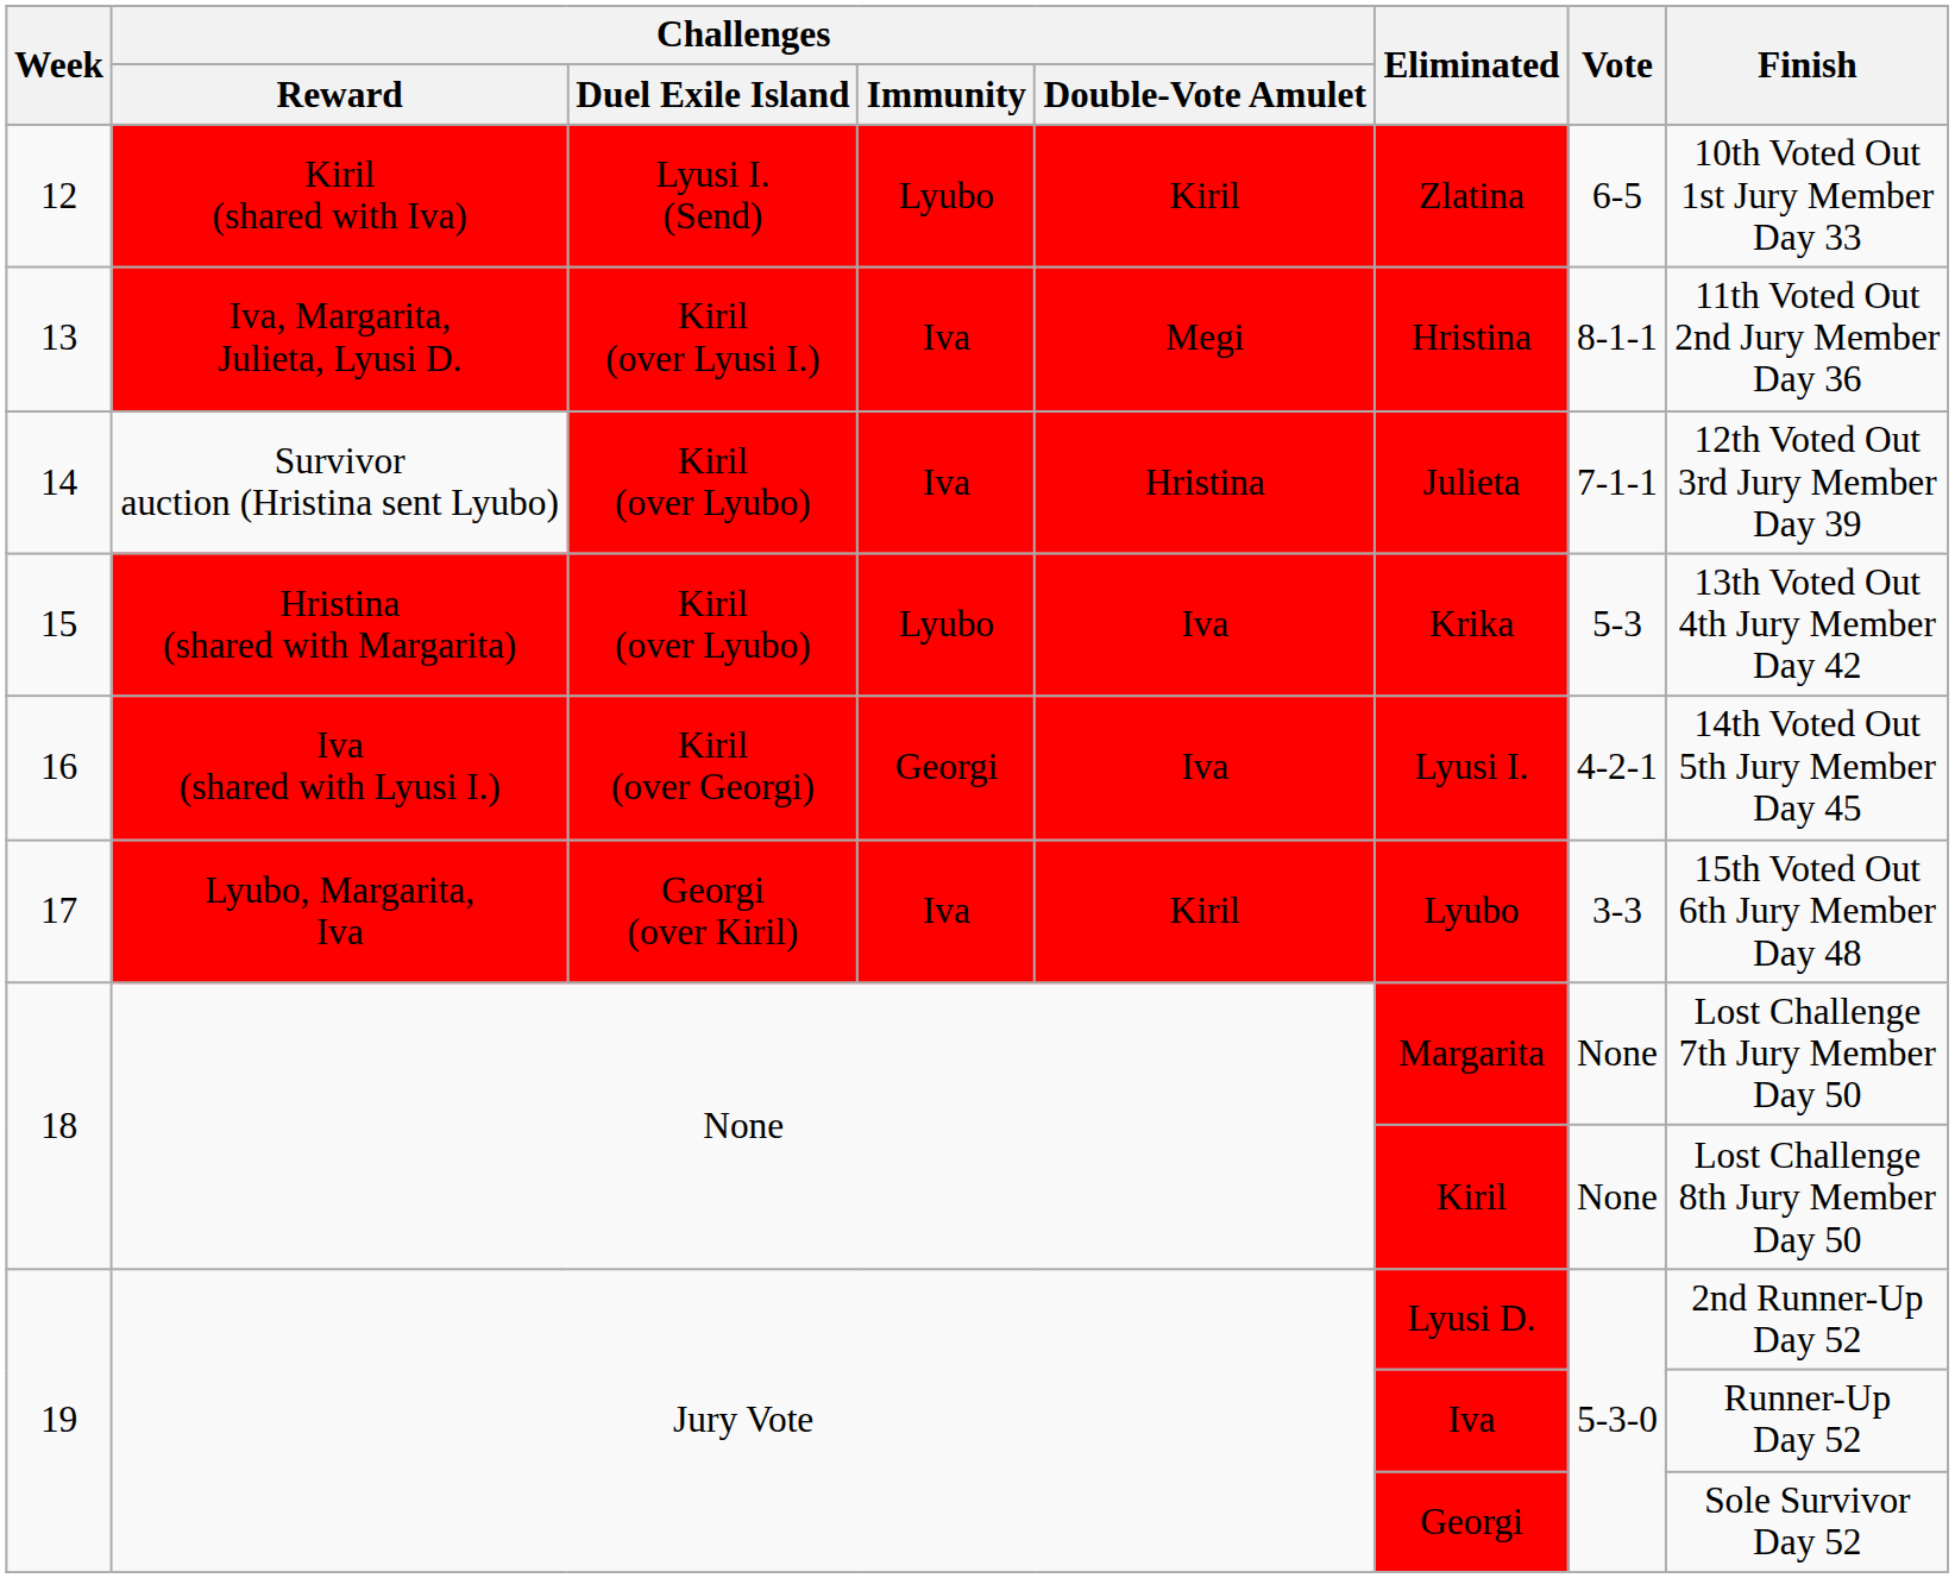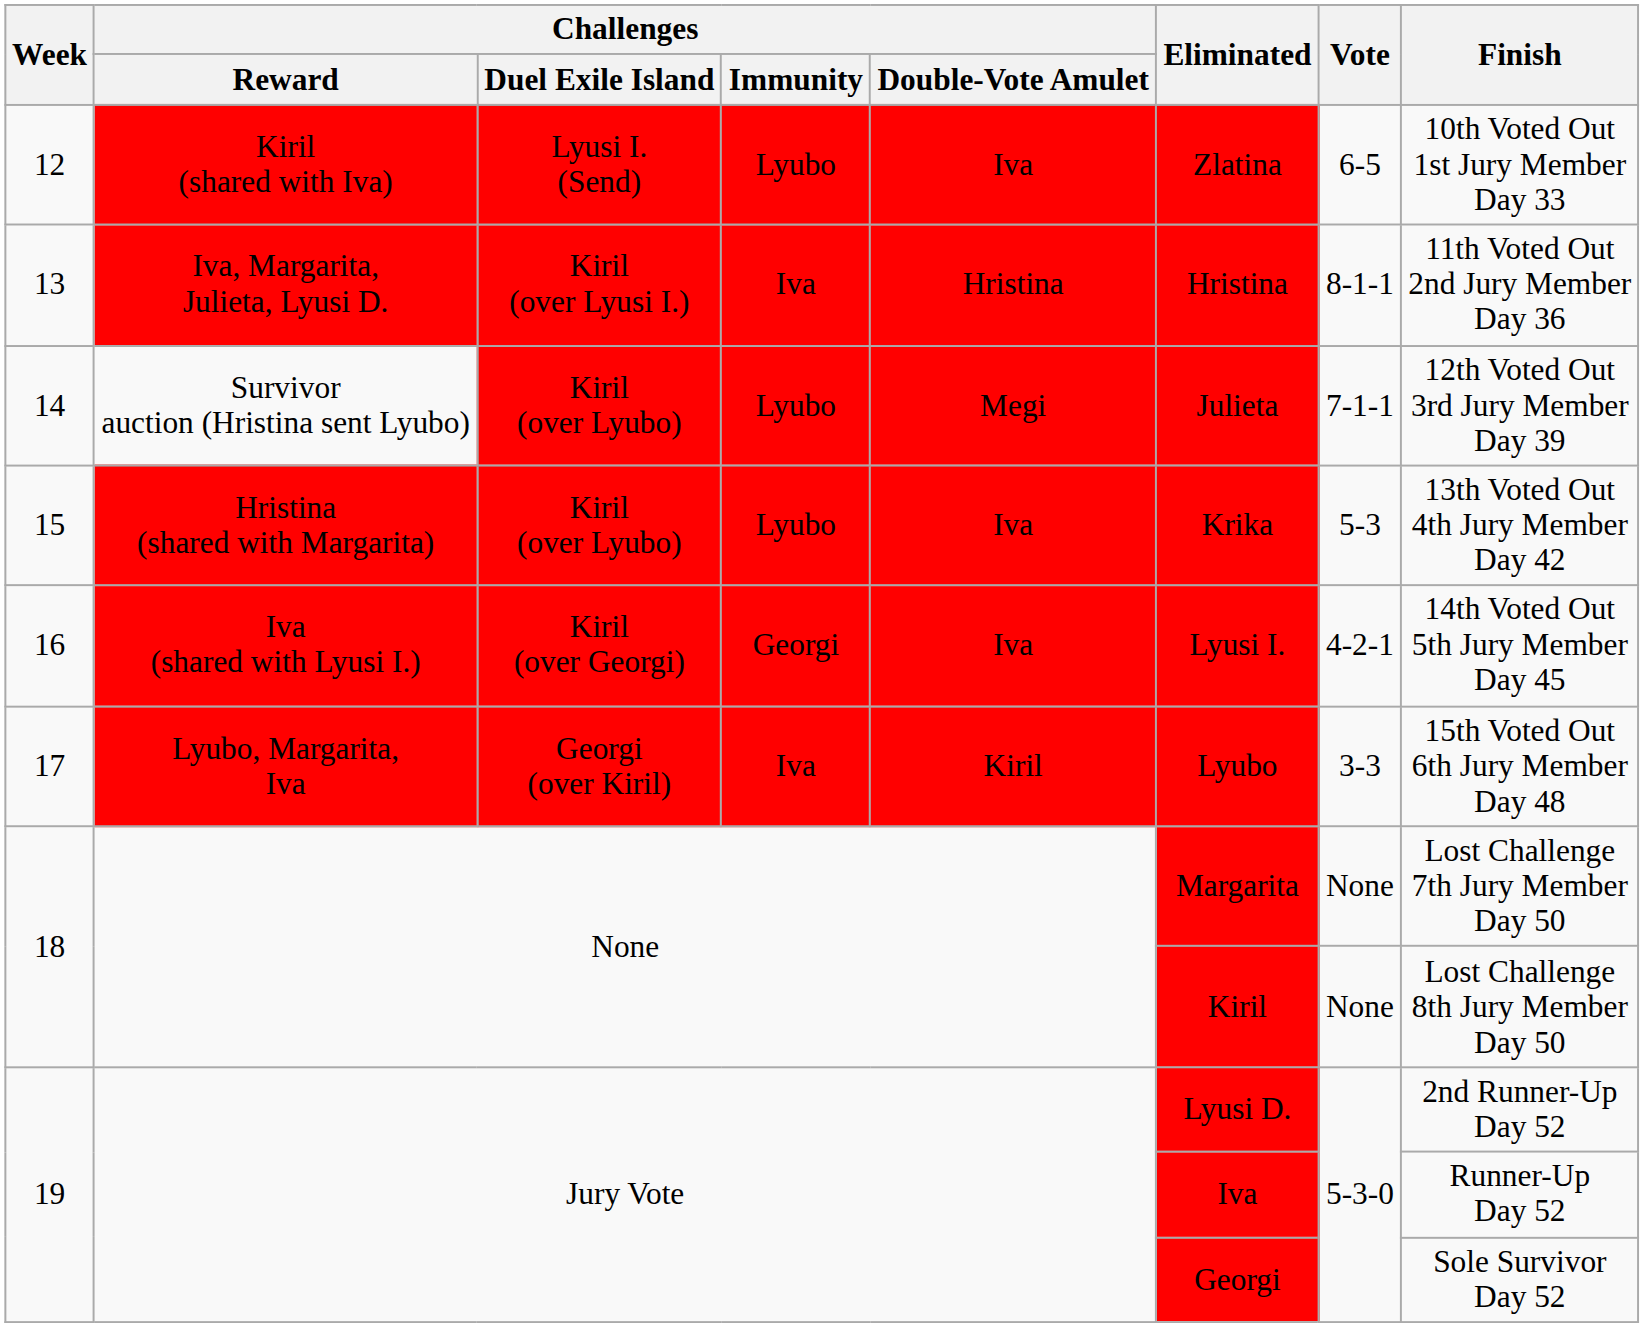12 | Challenges / Double-Vote Amulet: Kiril -> Iva
13 | Challenges / Double-Vote Amulet: Megi -> Hristina
14 | Challenges / Immunity: Iva -> Lyubo
14 | Challenges / Double-Vote Amulet: Hristina -> Megi
